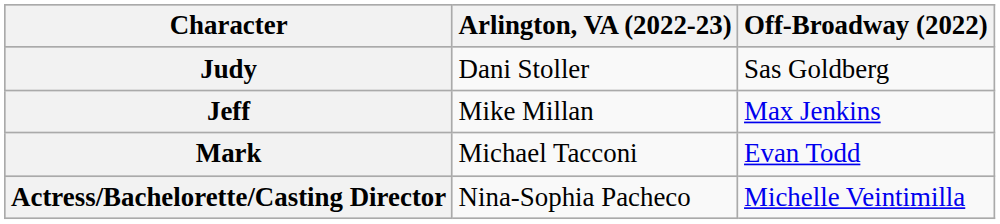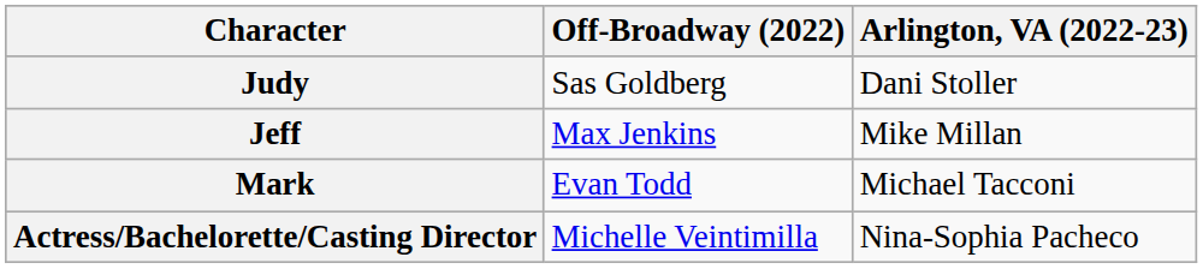columns swapped: Off-Broadway (2022) <-> Arlington, VA (2022-23)
